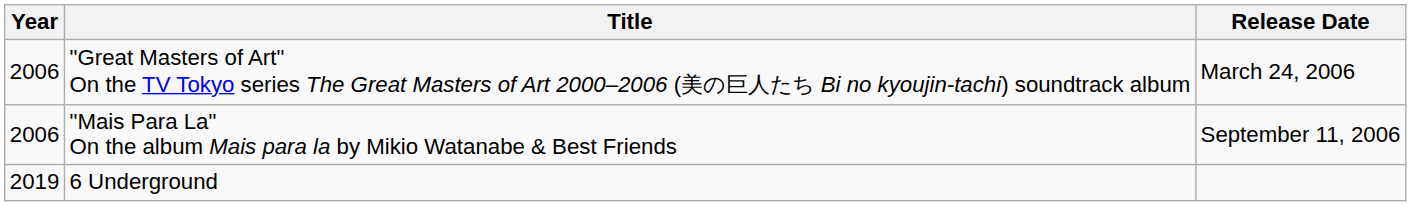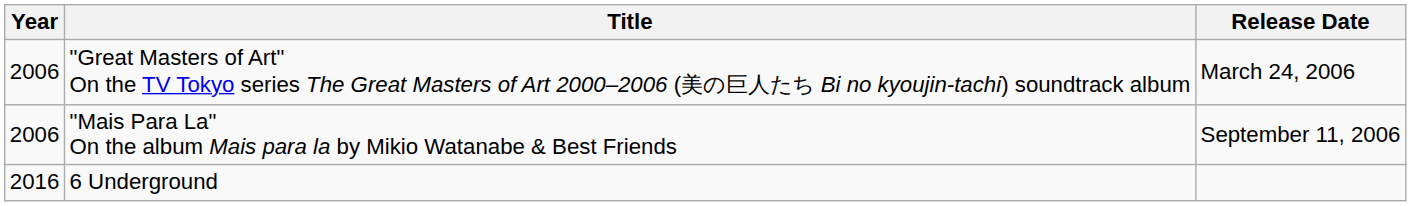6 Underground | Year: 2019 -> 2016
